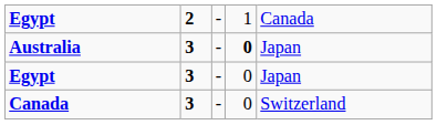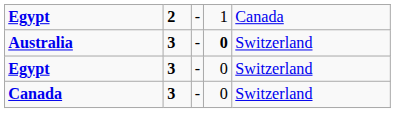Australia | column 5: Japan -> Switzerland
Egypt / 3 | column 5: Japan -> Switzerland
